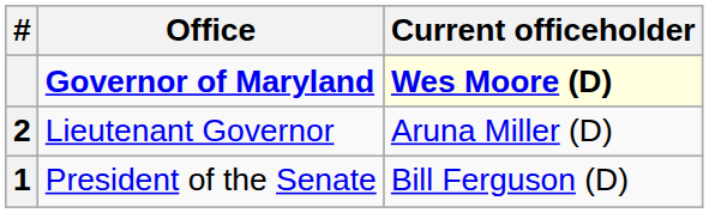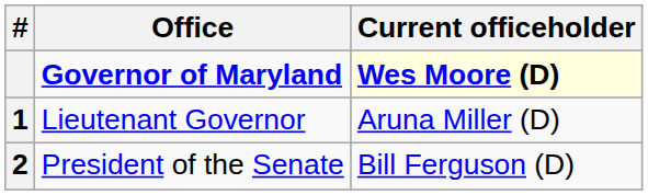Lieutenant Governor | #: 2 -> 1
President of the Senate | #: 1 -> 2
